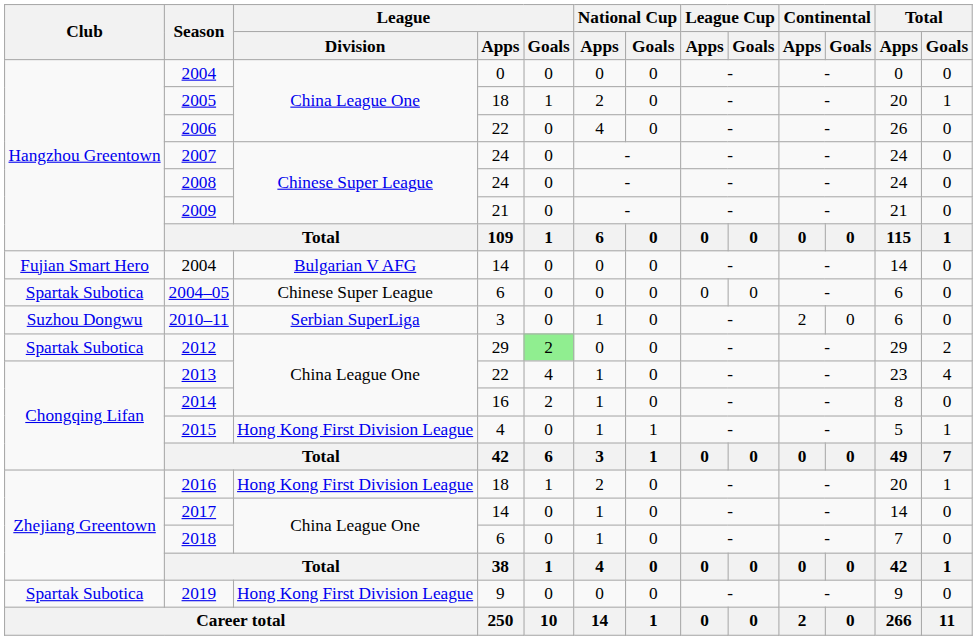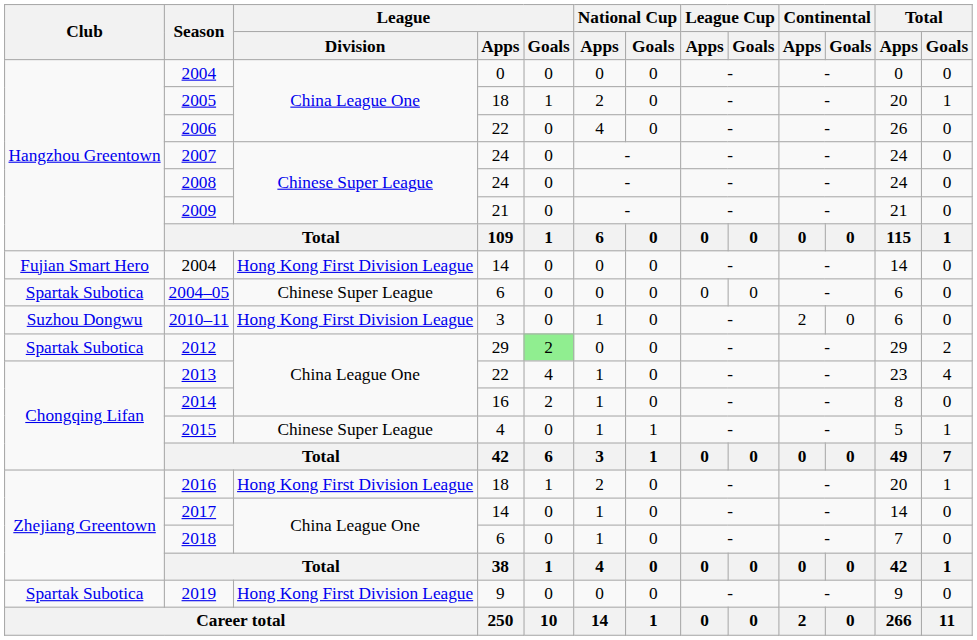2004 / 14 | League / Division: Bulgarian V AFG -> Hong Kong First Division League
2010–11 | League / Division: Serbian SuperLiga -> Hong Kong First Division League
2015 | League / Division: Hong Kong First Division League -> Chinese Super League
